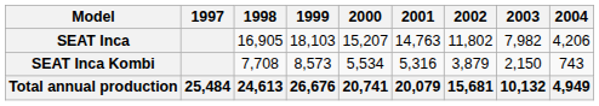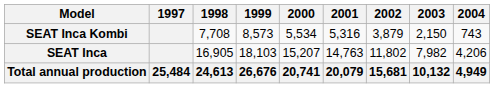rows swapped: SEAT Inca <-> SEAT Inca Kombi
